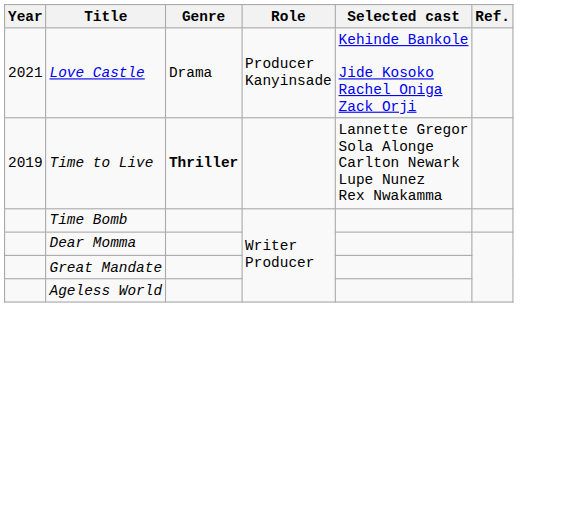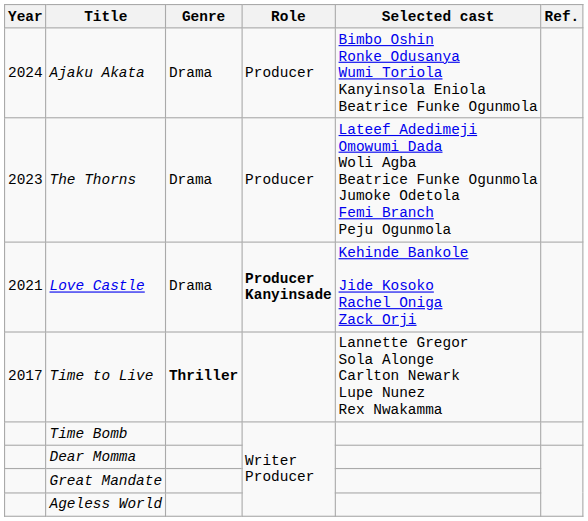+ row: 2024 | Ajaku Akata | Drama | Producer | Bimbo Oshin Ronke Odusanya Wumi Toriola Kanyinsola Eniola Beatrice Funke Ogunmola
+ row: 2023 | The Thorns | Drama | Producer | Lateef Adedimeji Omowumi Dada Woli Agba Beatrice Funke Ogunmola Jumoke Odetola Femi Branch Peju Ogunmola
Love Castle | Role: normal -> bold
Time to Live | Year: 2019 -> 2017
